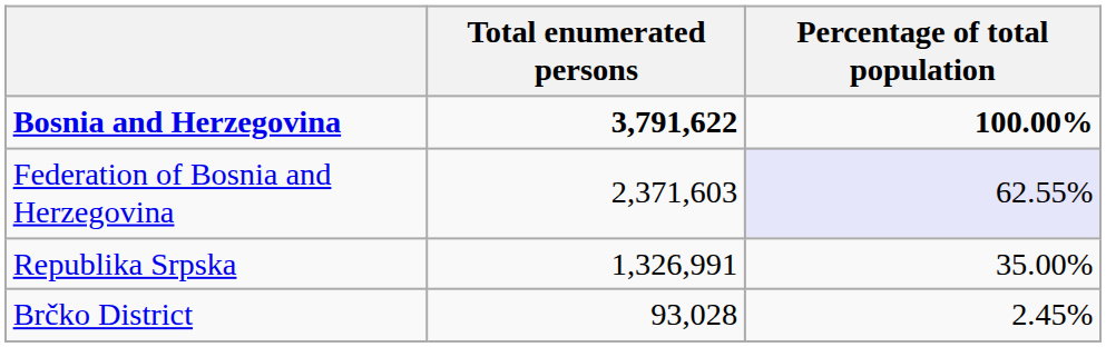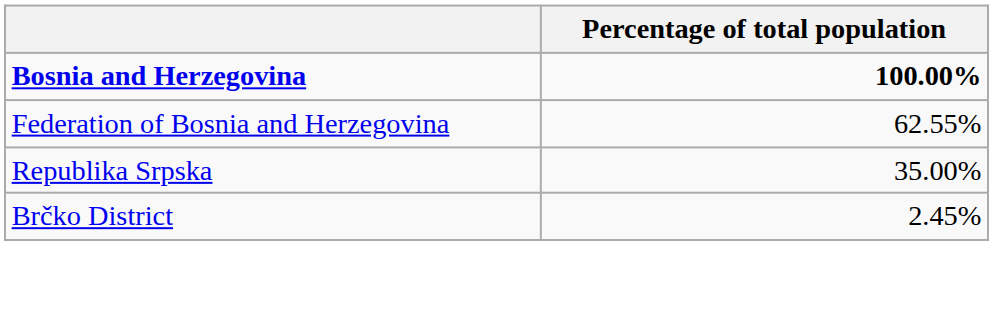- column: Total enumerated persons | 3,791,622 | 2,371,603 | 1,326,991 | 93,028
Federation of Bosnia and Herzegovina | Percentage of total population: lavender background -> no background
